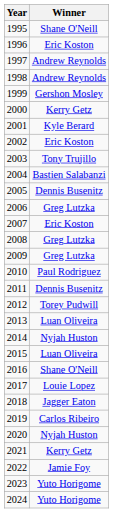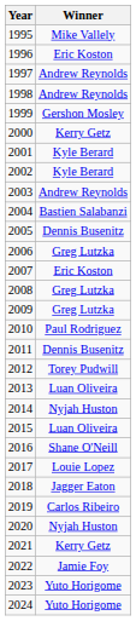1995 | Winner: Shane O'Neill -> Mike Vallely
2002 | Winner: Eric Koston -> Kyle Berard
2003 | Winner: Tony Trujillo -> Andrew Reynolds
